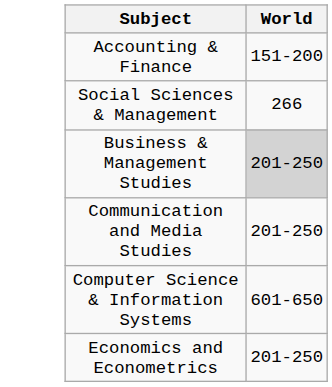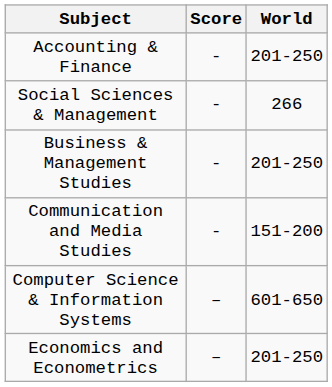+ column: Score | - | - | - | - | – | –
Accounting & Finance | World: 151-200 -> 201-250
Business & Management Studies | World: lightgrey background -> no background
Communication and Media Studies | World: 201-250 -> 151-200
